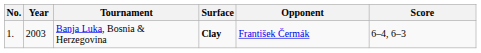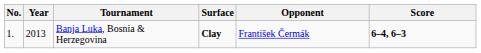Banja Luka, Bosnia & Herzegovina | Year: 2003 -> 2013
Banja Luka, Bosnia & Herzegovina | Score: normal -> bold
